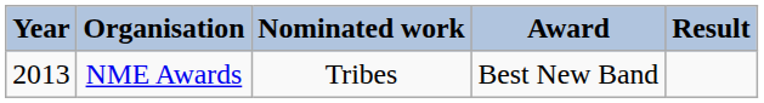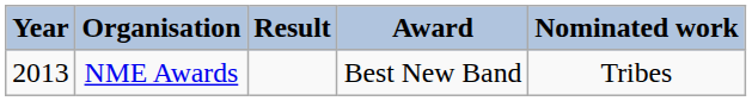columns swapped: Nominated work <-> Result
